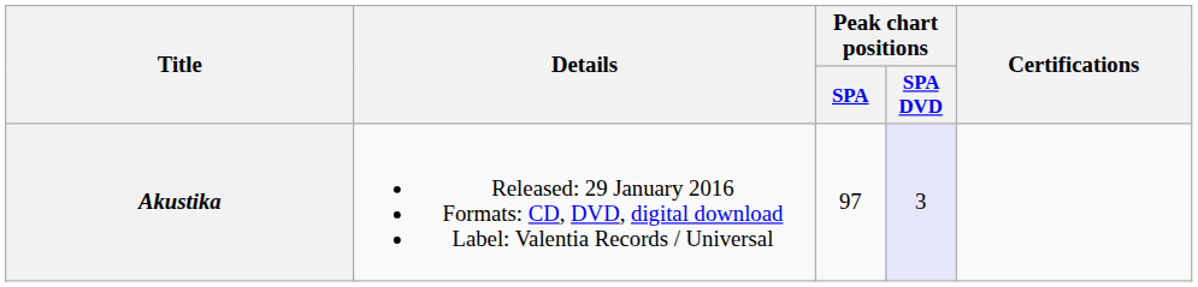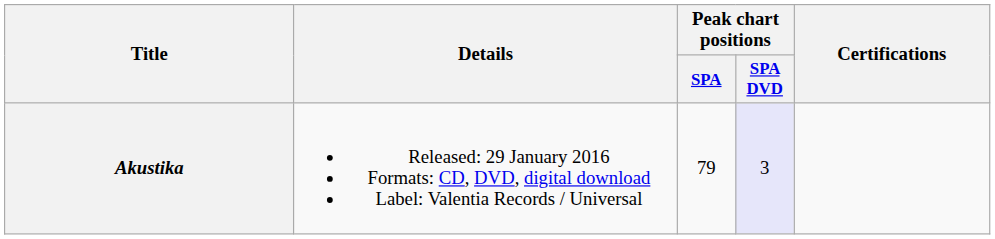Akustika | Peak chart positions / SPA: 97 -> 79
